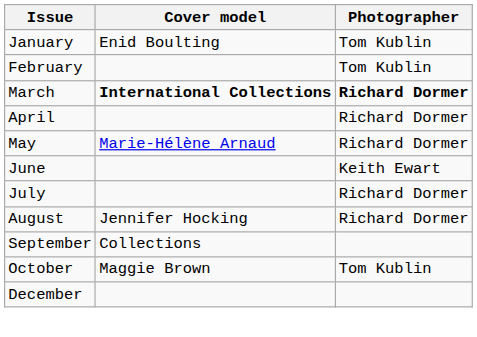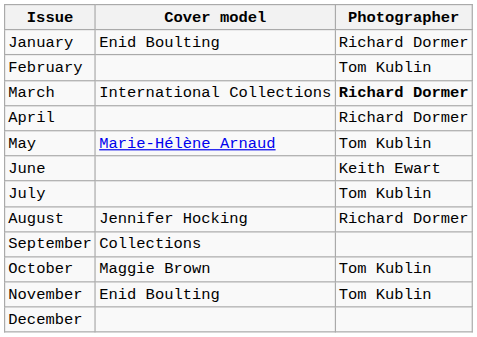January | Photographer: Tom Kublin -> Richard Dormer
March | Cover model: bold -> normal
May | Photographer: Richard Dormer -> Tom Kublin
July | Photographer: Richard Dormer -> Tom Kublin
+ row: November | Enid Boulting | Tom Kublin
